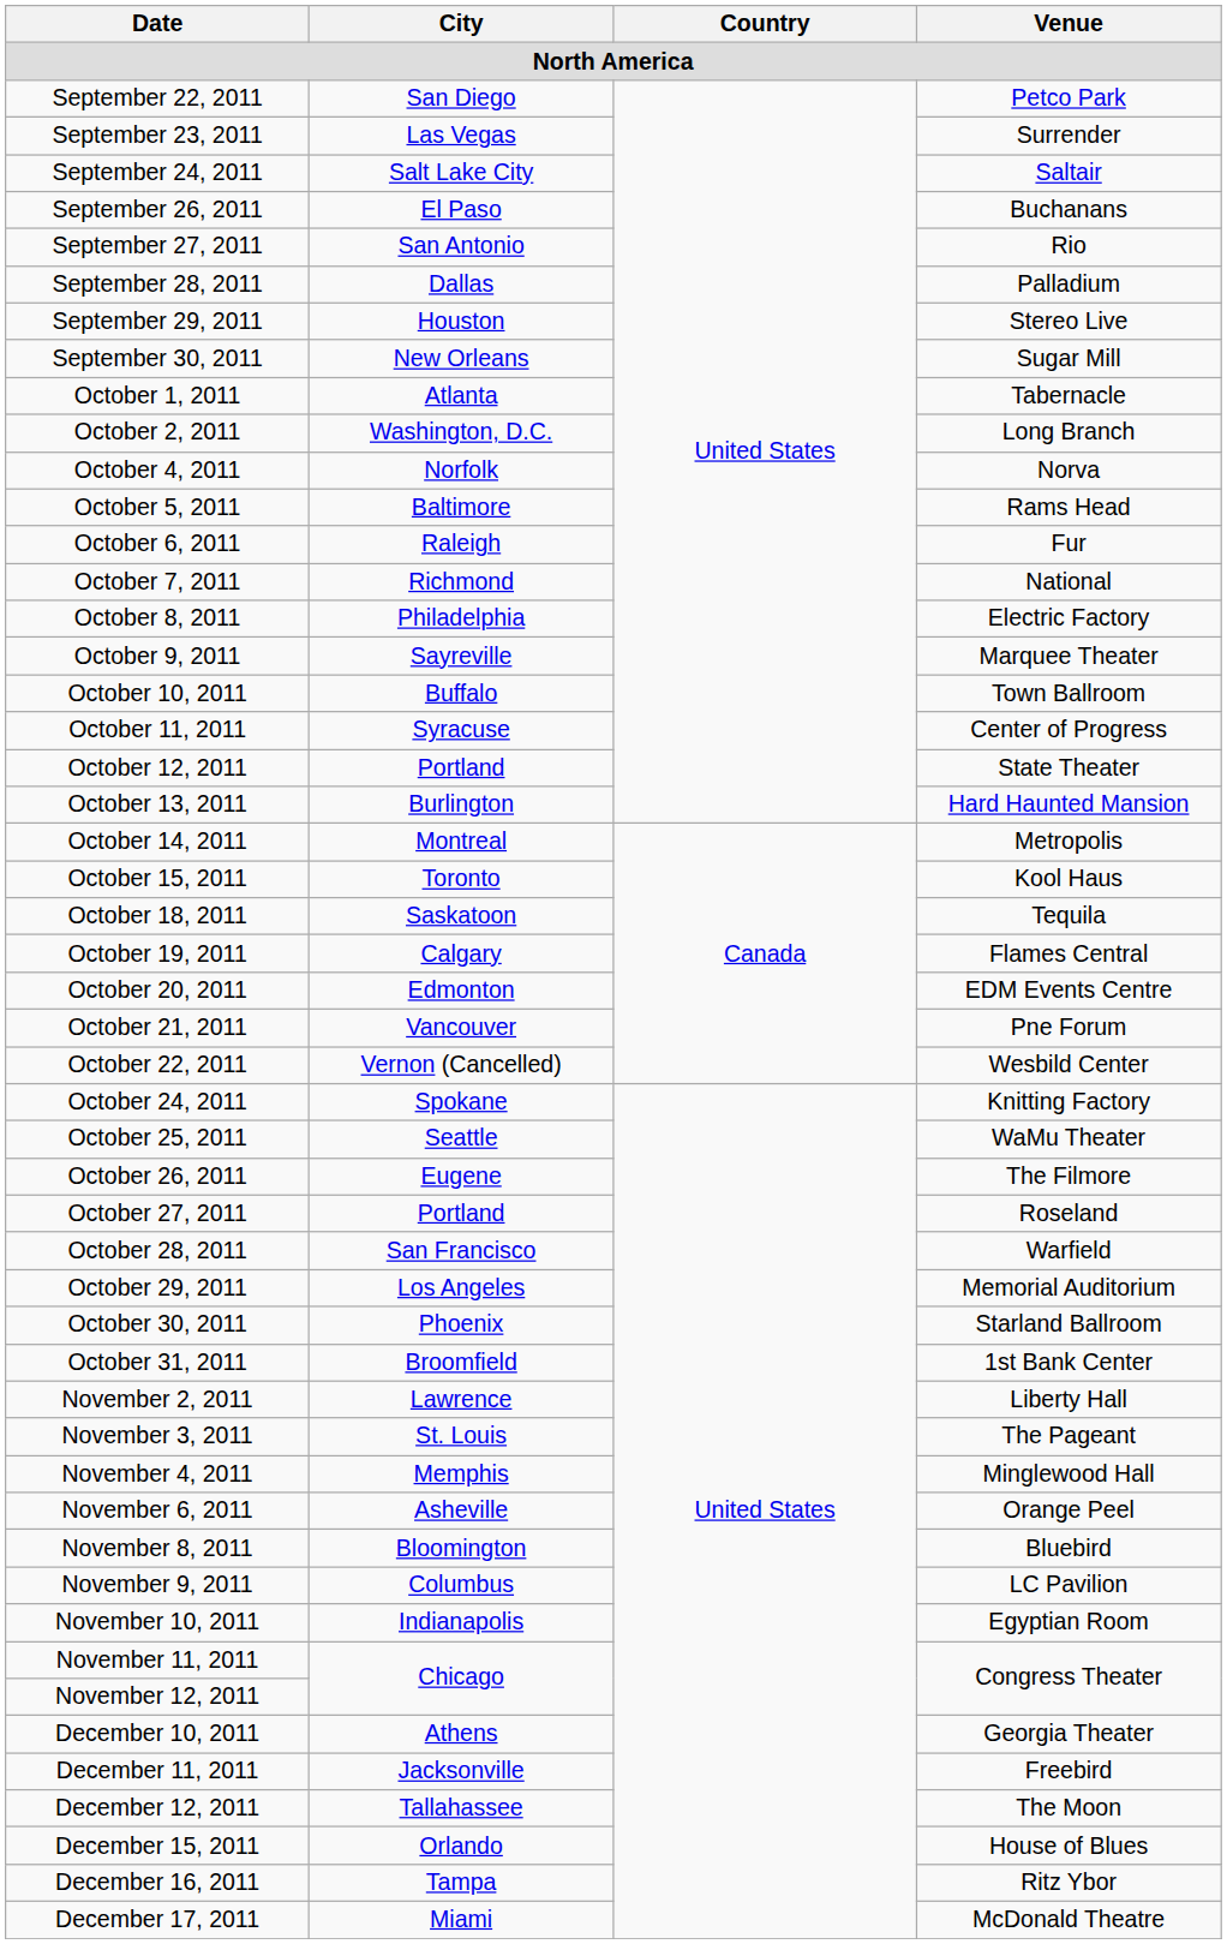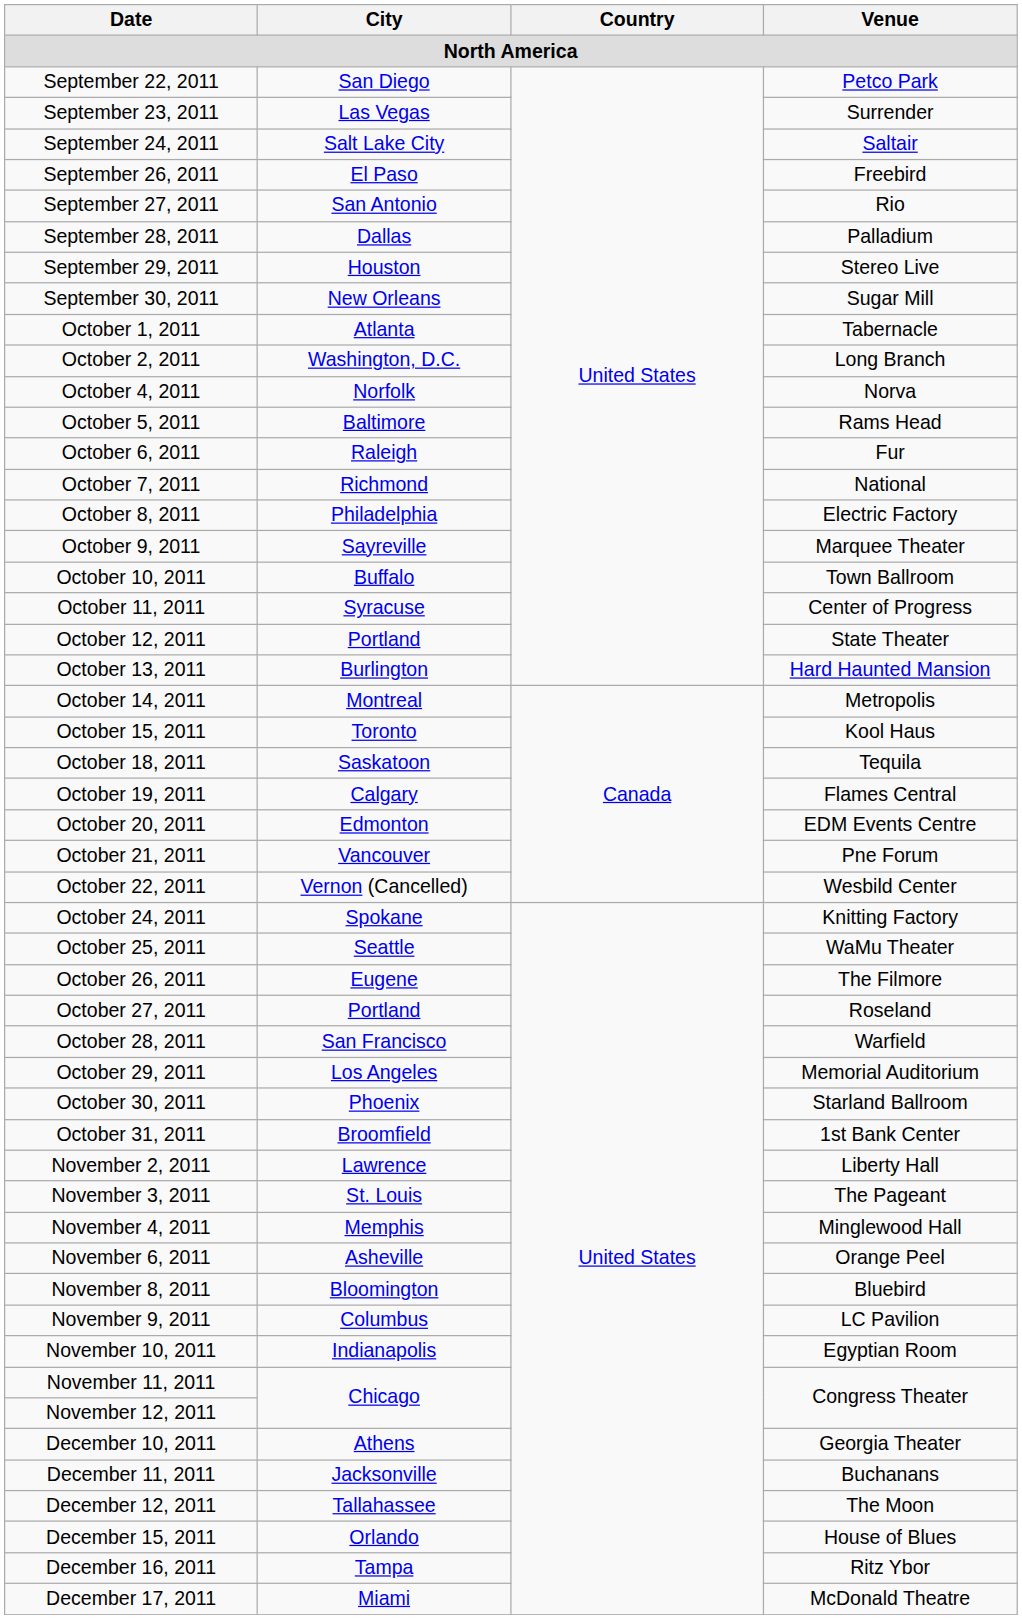September 26, 2011 | Venue: Buchanans -> Freebird
December 11, 2011 | Venue: Freebird -> Buchanans
